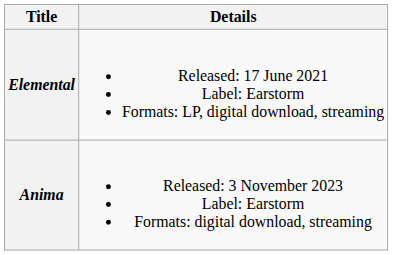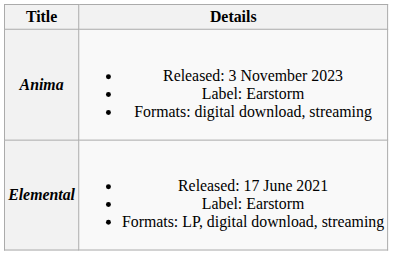rows swapped: Elemental <-> Anima
